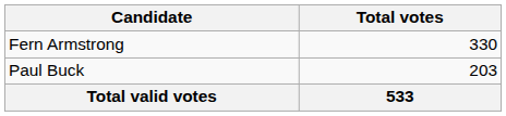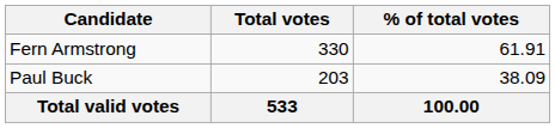+ column: % of total votes | 61.91 | 38.09 | 100.00
